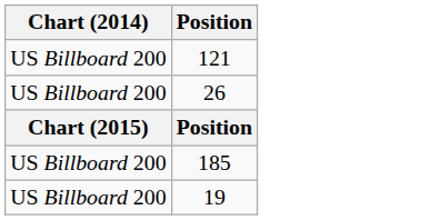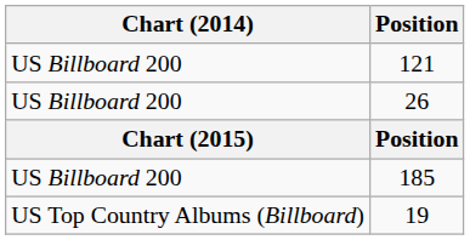19 | Chart (2014): US Billboard 200 -> US Top Country Albums (Billboard)
